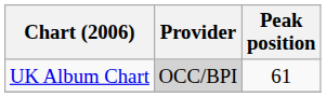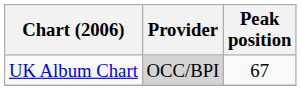UK Album Chart | Peak position: 61 -> 67
